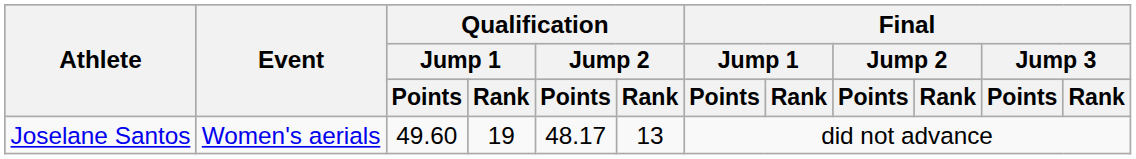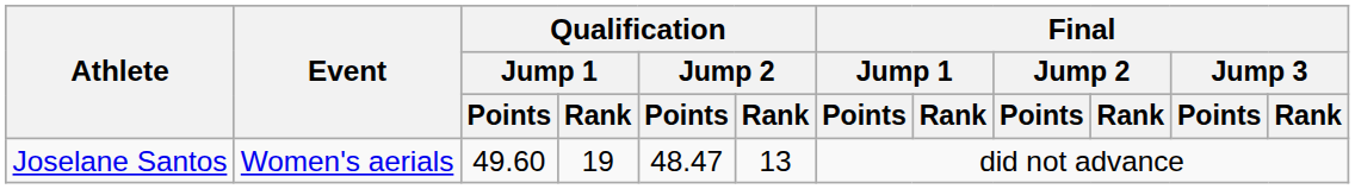Joselane Santos | Qualification / Jump 2 / Points: 48.17 -> 48.47
